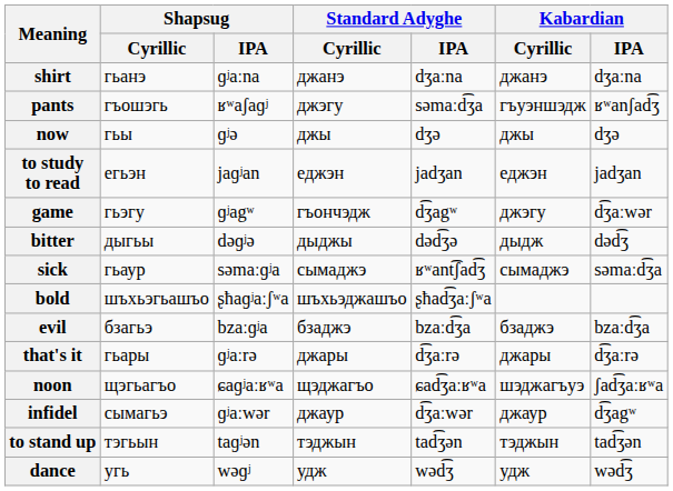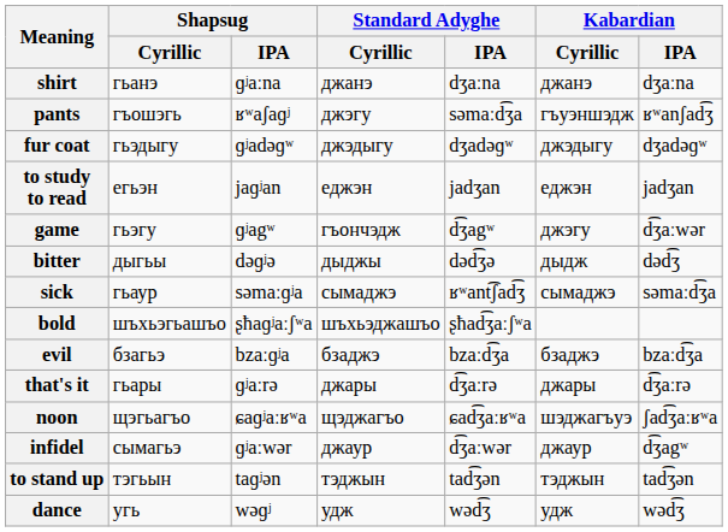- row: now | гьы | ɡʲə | джы | dʒə | джы | dʒə
+ row: fur coat | гьэдыгу | ɡʲadəɡʷ | джэдыгу | dʒadəɡʷ | джэдыгу | dʒadəɡʷ
